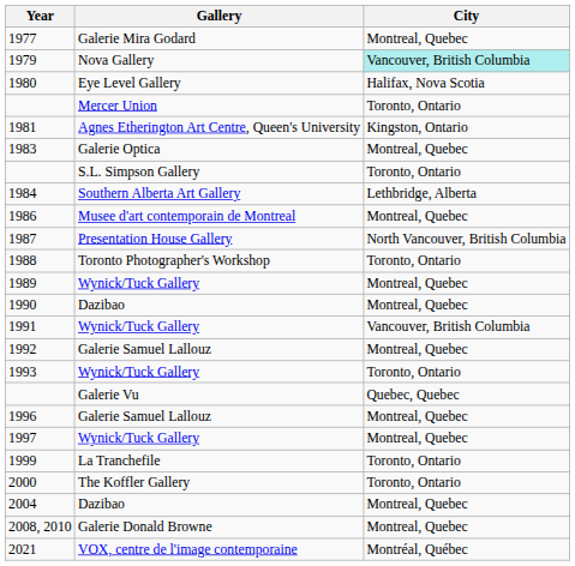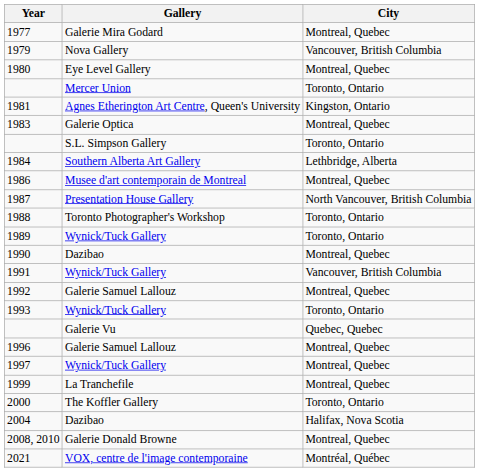1979 | City: paleturquoise background -> no background
1980 | City: Halifax, Nova Scotia -> Montreal, Quebec
1989 | City: Montreal, Quebec -> Toronto, Ontario
1999 | City: Toronto, Ontario -> Montreal, Quebec
2004 | City: Montreal, Quebec -> Halifax, Nova Scotia
